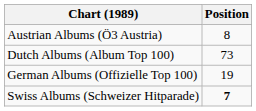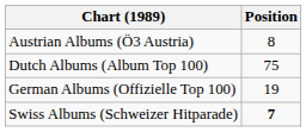Dutch Albums (Album Top 100) | Position: 73 -> 75
